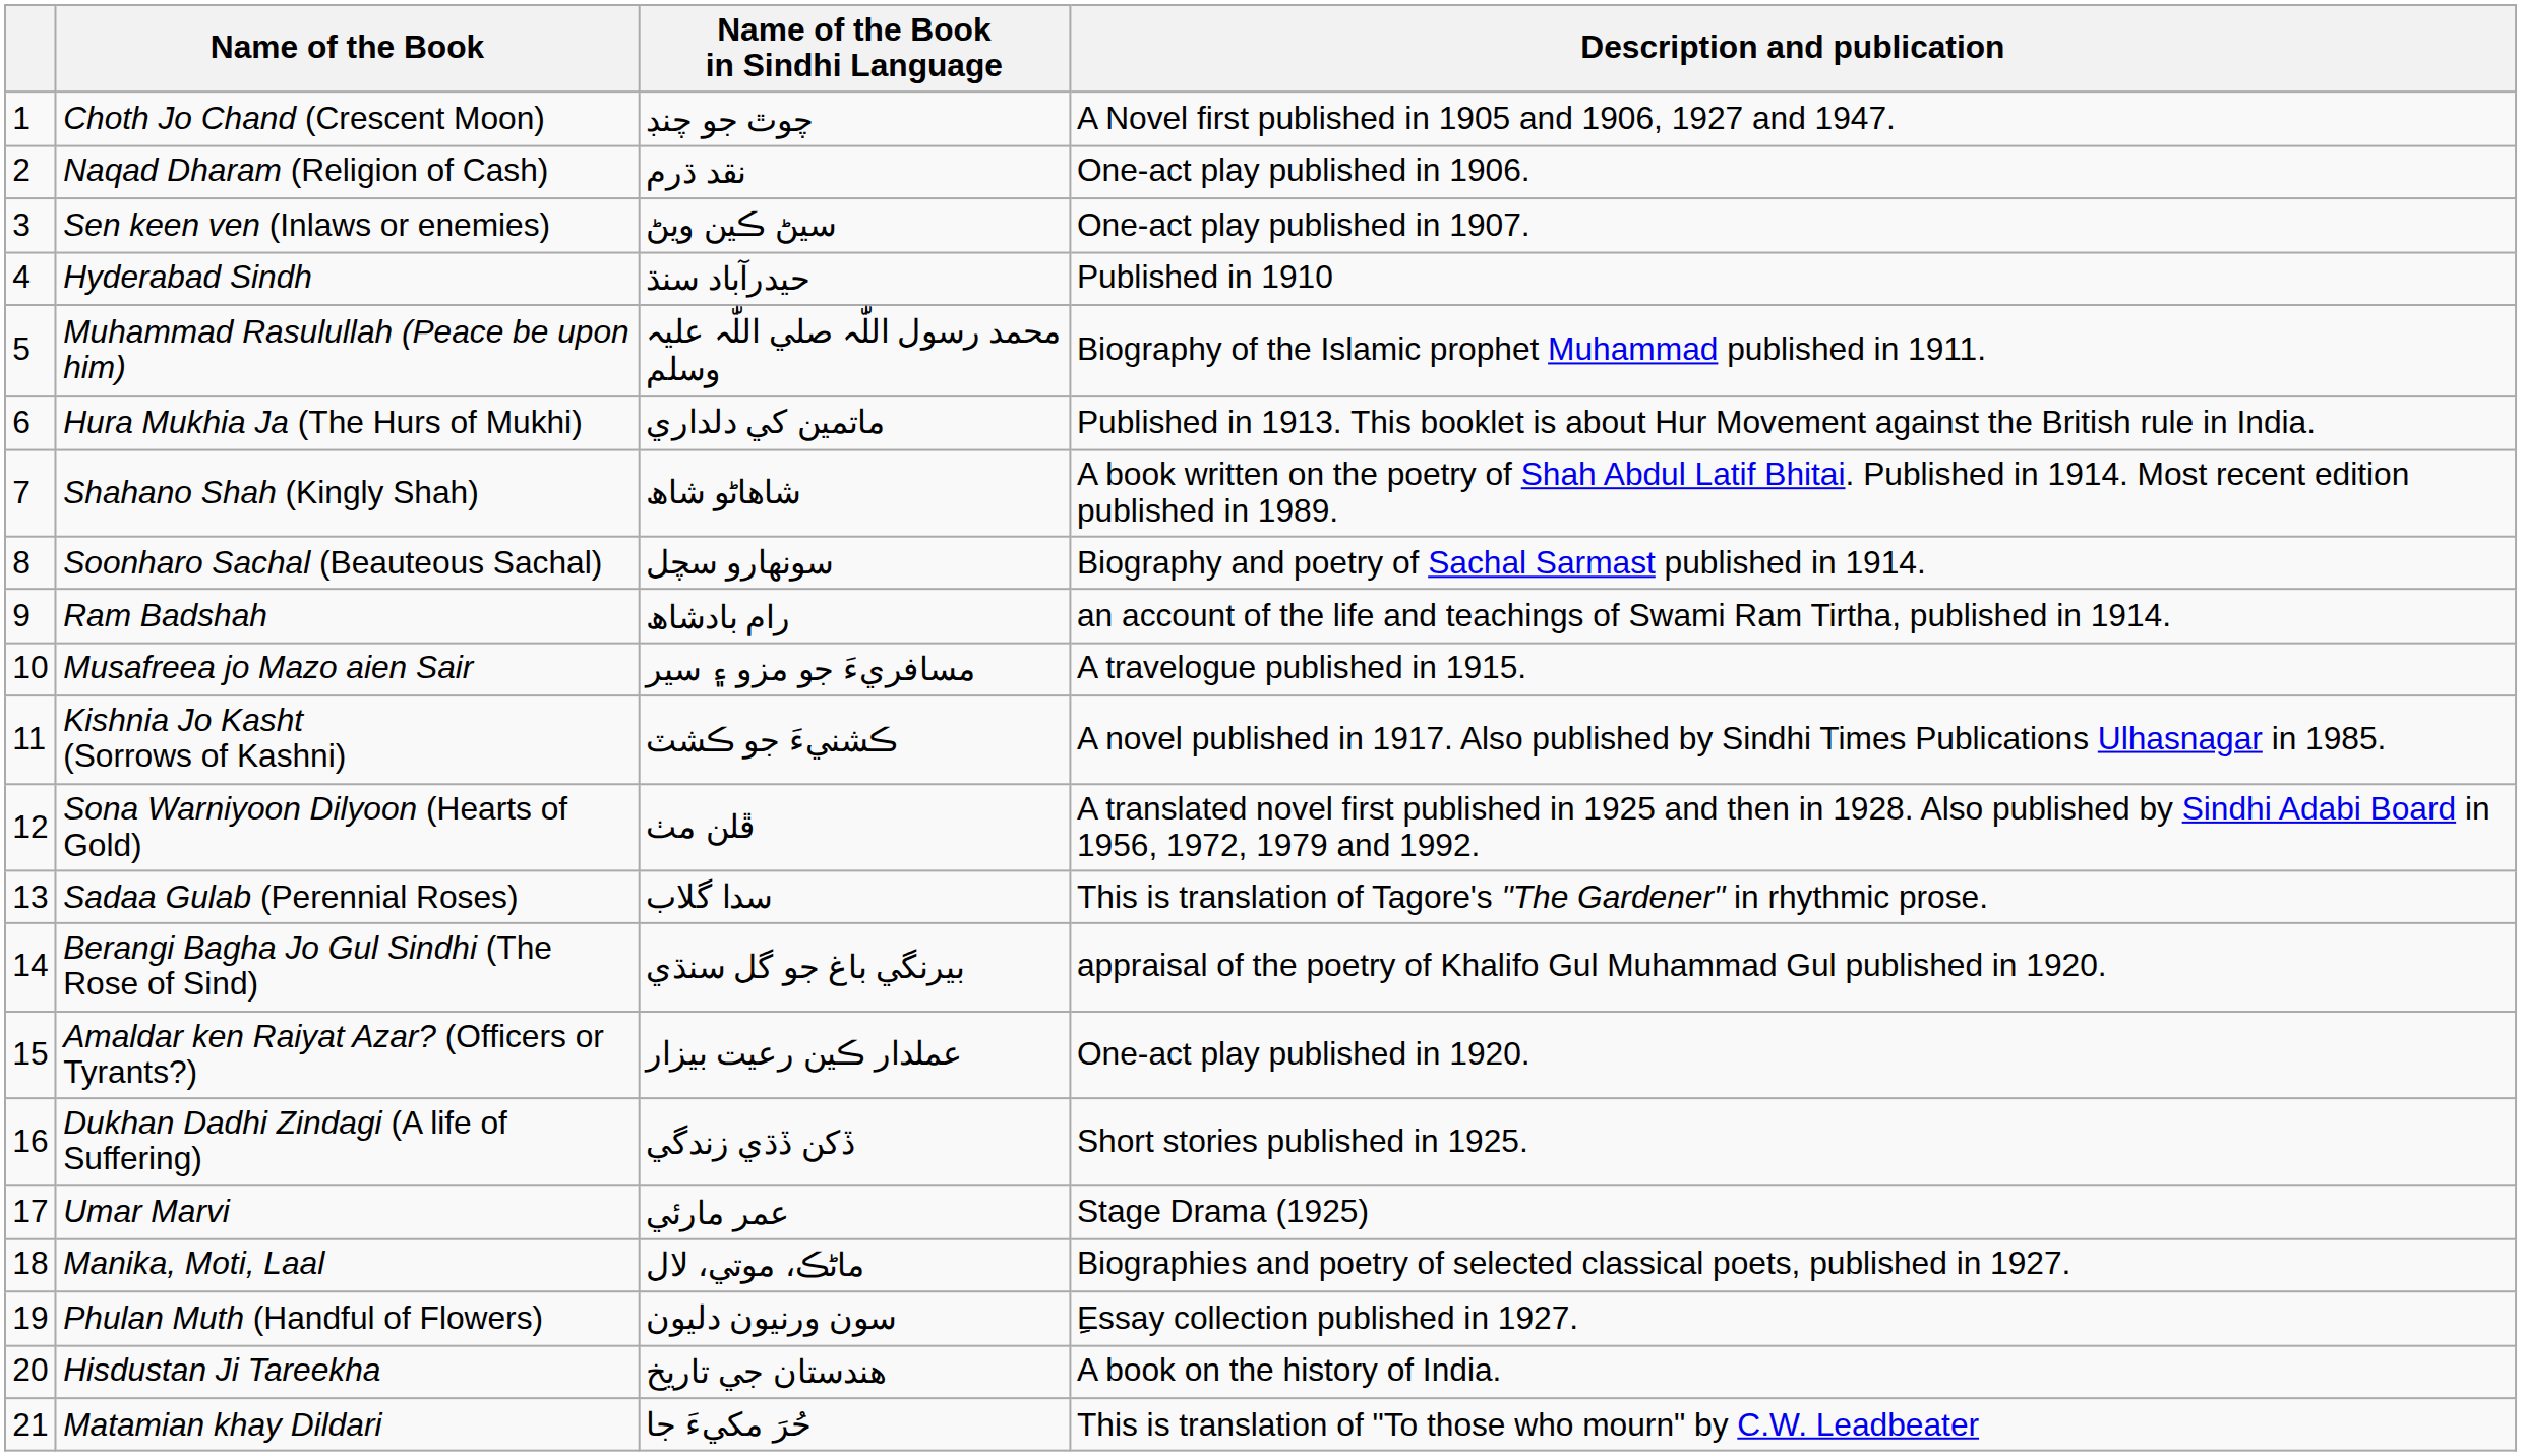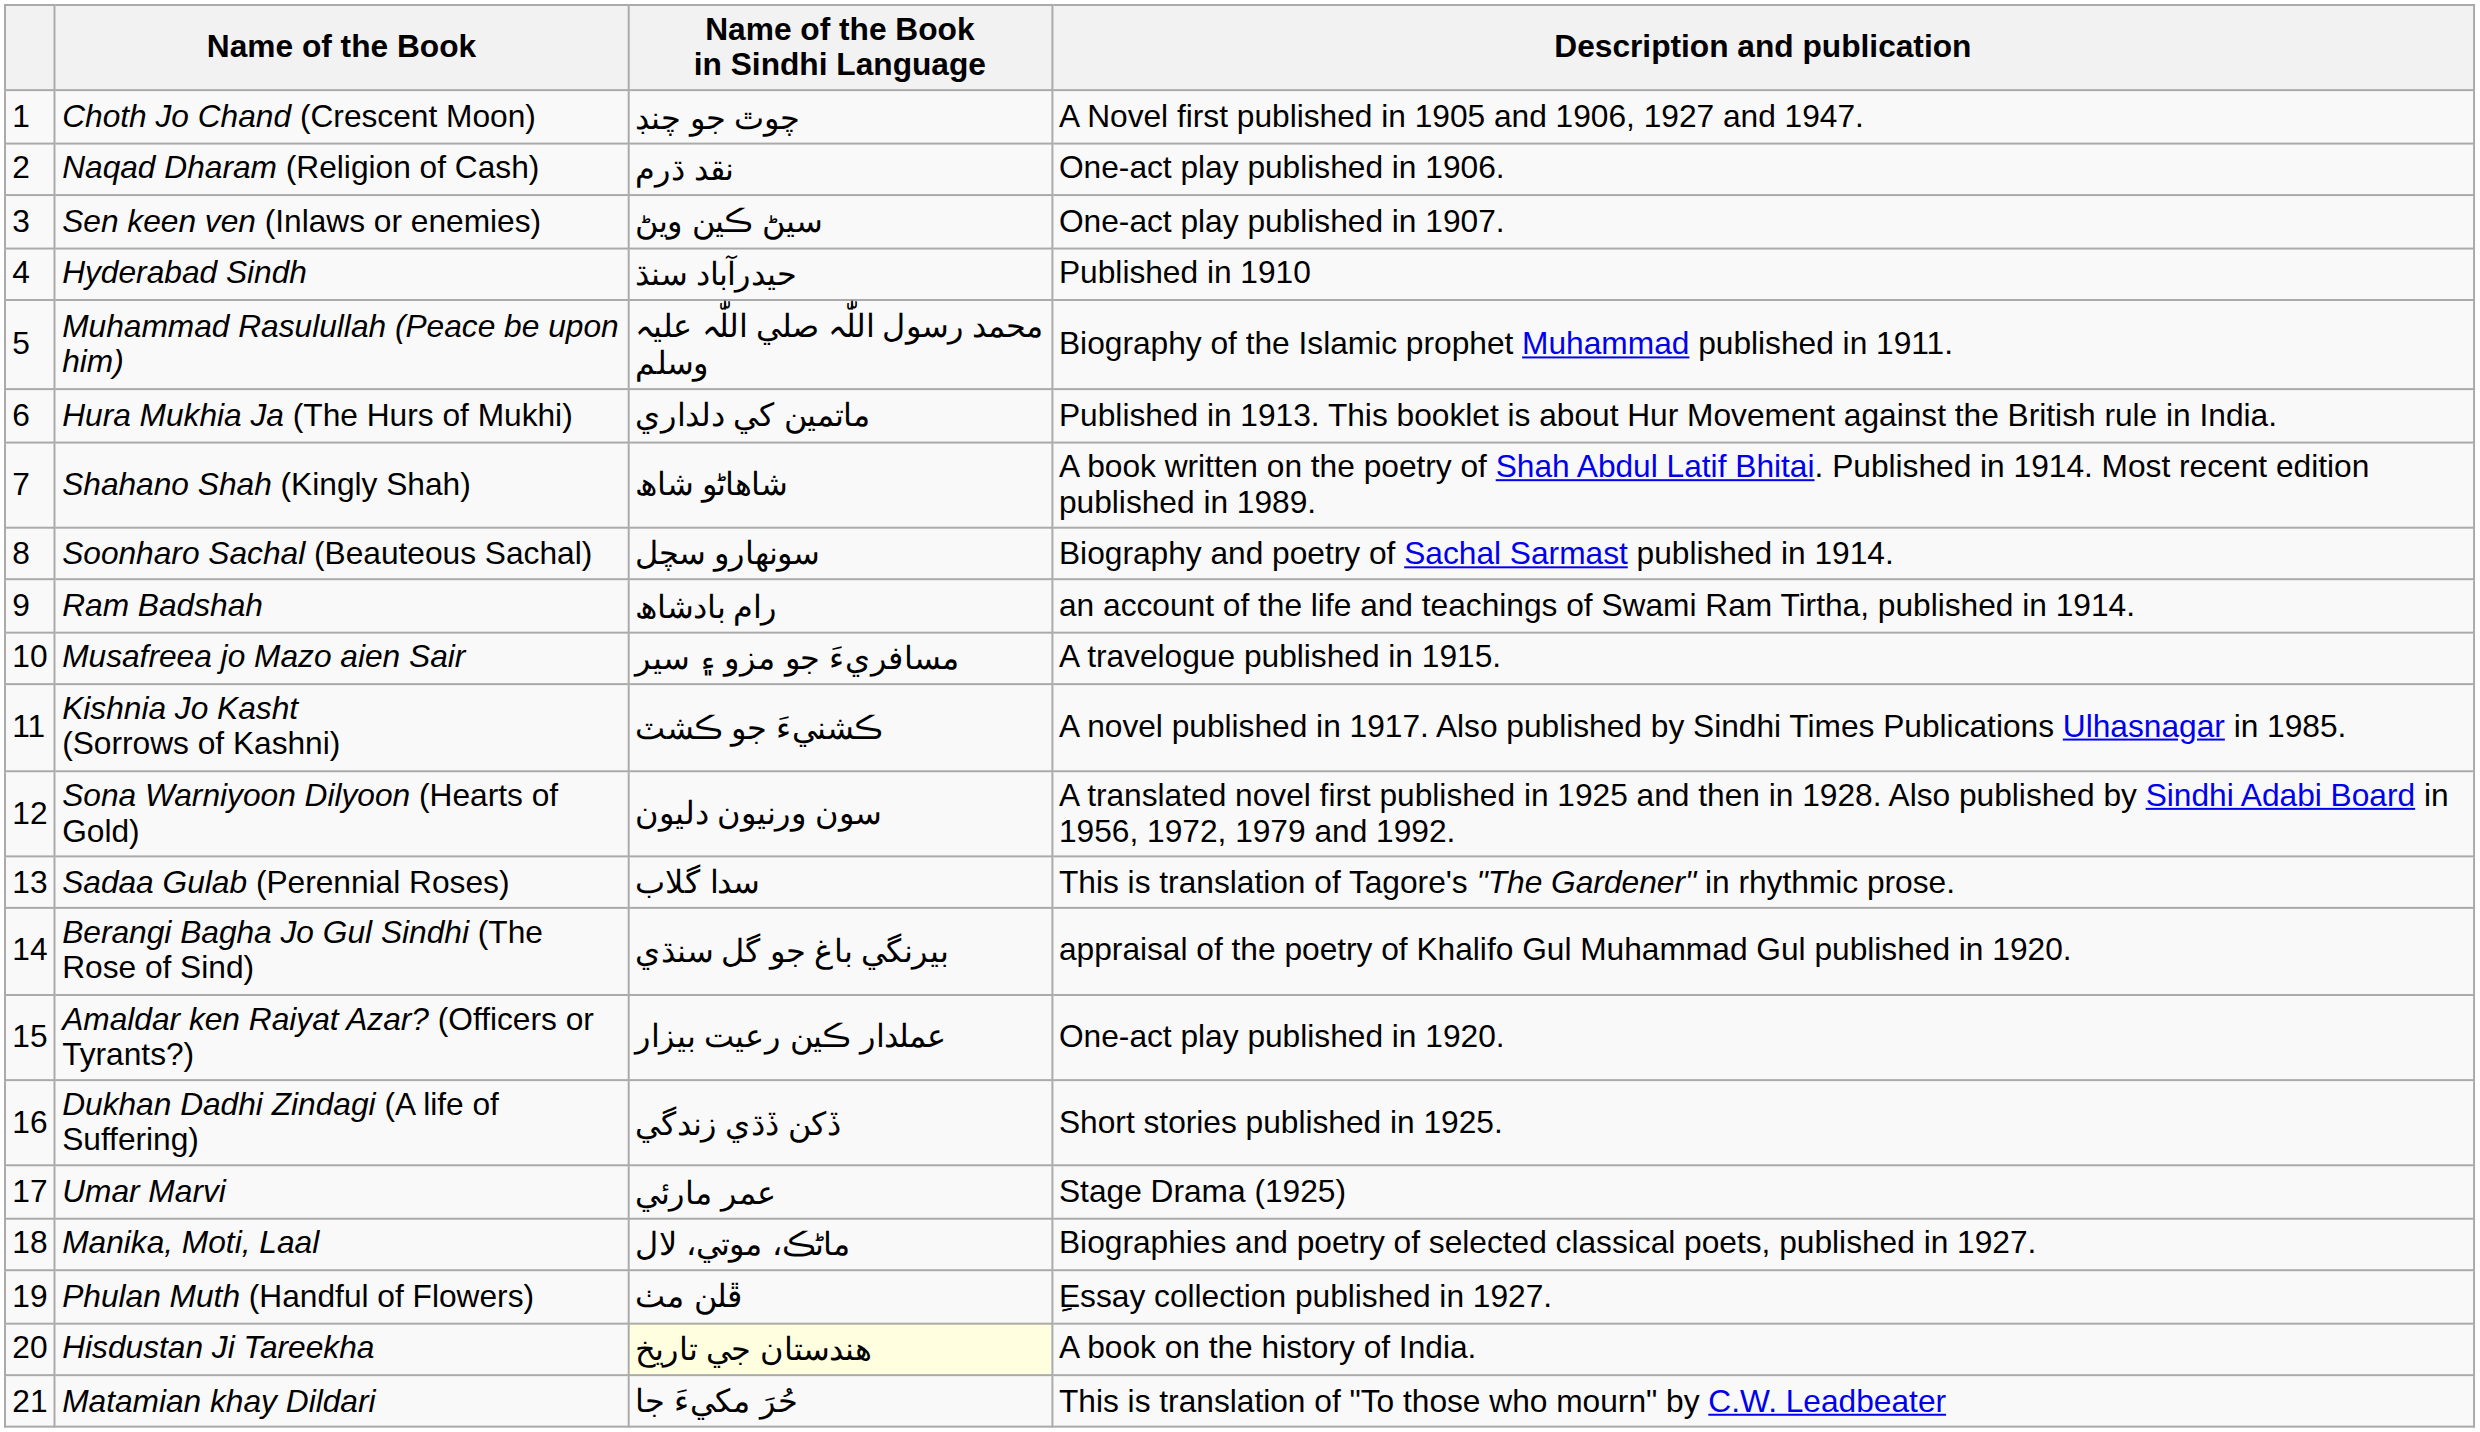Sona Warniyoon Dilyoon (Hearts of Gold) | Name of the Book in Sindhi Language: ڦلن مٺ -> سون ورنيون دليون
Phulan Muth (Handful of Flowers) | Name of the Book in Sindhi Language: سون ورنيون دليون -> ڦلن مٺ
Hisdustan Ji Tareekha | Name of the Book in Sindhi Language: no background -> lightyellow background
